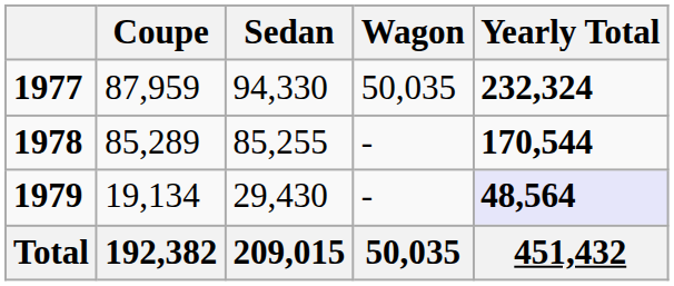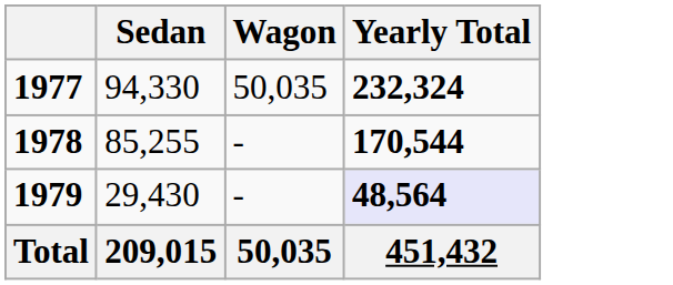- column: Coupe | 87,959 | 85,289 | 19,134 | 192,382
